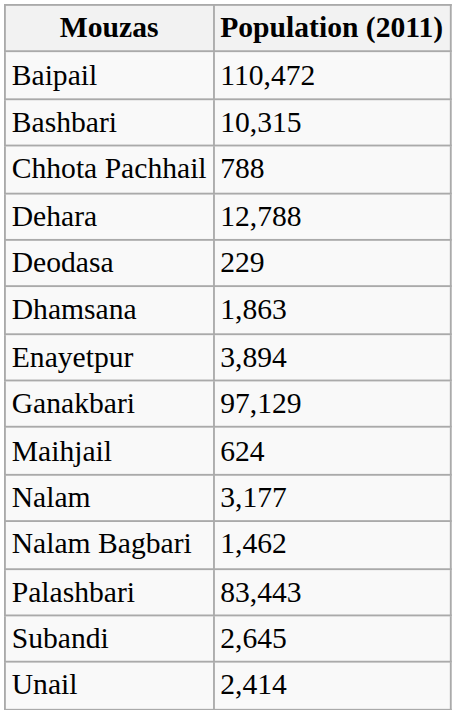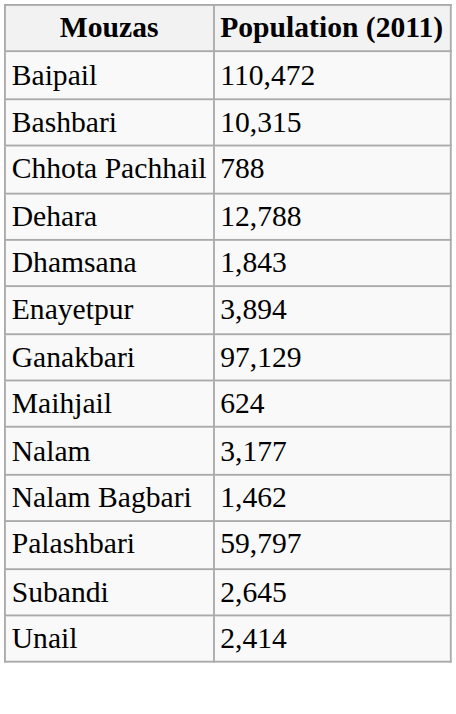- row: Deodasa | 229
Dhamsana | Population (2011): 1,863 -> 1,843
Palashbari | Population (2011): 83,443 -> 59,797
